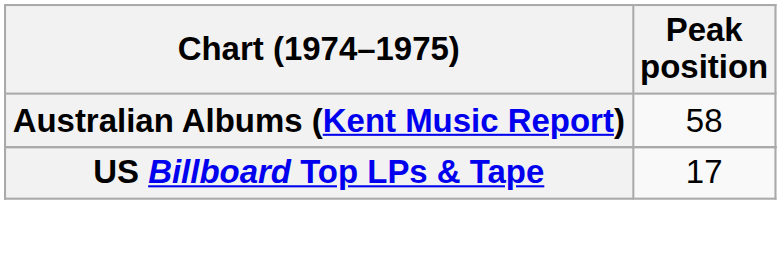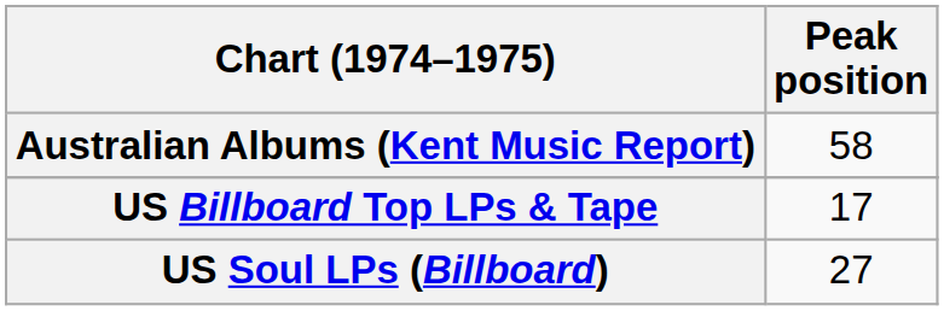+ row: US Soul LPs (Billboard) | 27
